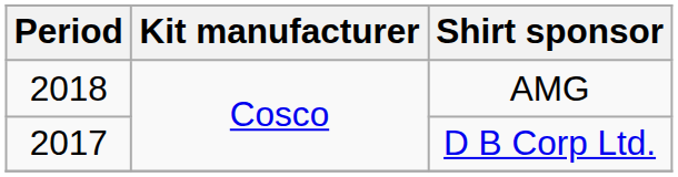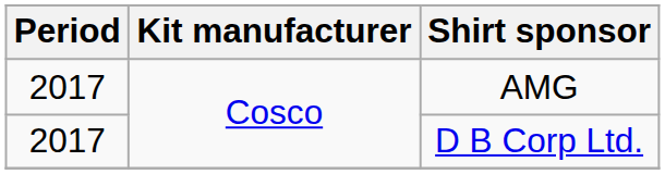AMG | Period: 2018 -> 2017
